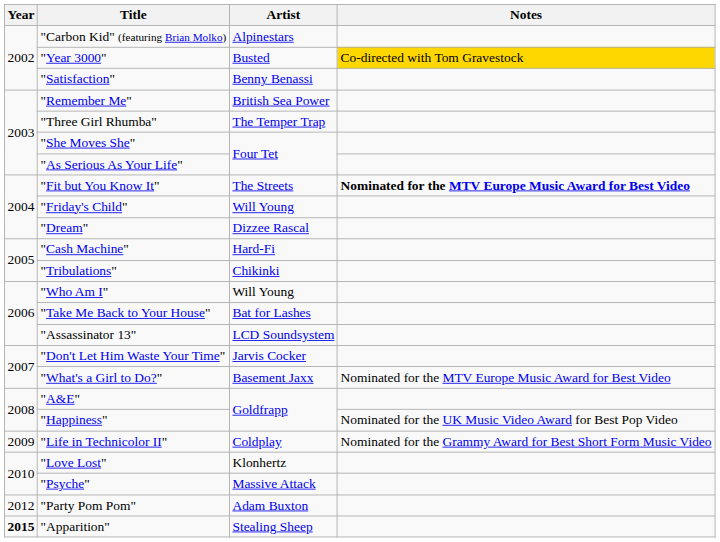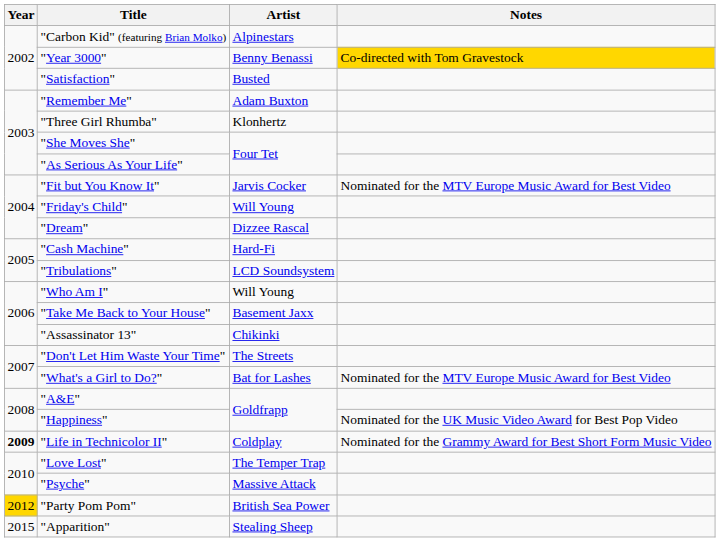"Year 3000" | Artist: Busted -> Benny Benassi
"Satisfaction" | Artist: Benny Benassi -> Busted
"Remember Me" | Artist: British Sea Power -> Adam Buxton
"Three Girl Rhumba" | Artist: The Temper Trap -> Klonhertz
"Fit but You Know It" | Artist: The Streets -> Jarvis Cocker
"Fit but You Know It" | Notes: bold -> normal
"Tribulations" | Artist: Chikinki -> LCD Soundsystem
"Take Me Back to Your House" | Artist: Bat for Lashes -> Basement Jaxx
"Assassinator 13" | Artist: LCD Soundsystem -> Chikinki
"Don't Let Him Waste Your Time" | Artist: Jarvis Cocker -> The Streets
"What's a Girl to Do?" | Artist: Basement Jaxx -> Bat for Lashes
"Life in Technicolor II" | Year: normal -> bold
"Love Lost" | Artist: Klonhertz -> The Temper Trap
"Party Pom Pom" | Year: no background -> gold background
"Party Pom Pom" | Artist: Adam Buxton -> British Sea Power
"Apparition" | Year: bold -> normal
